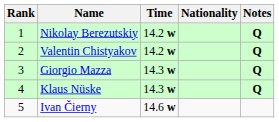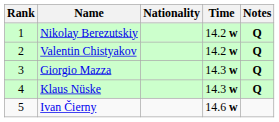columns swapped: Nationality <-> Time
